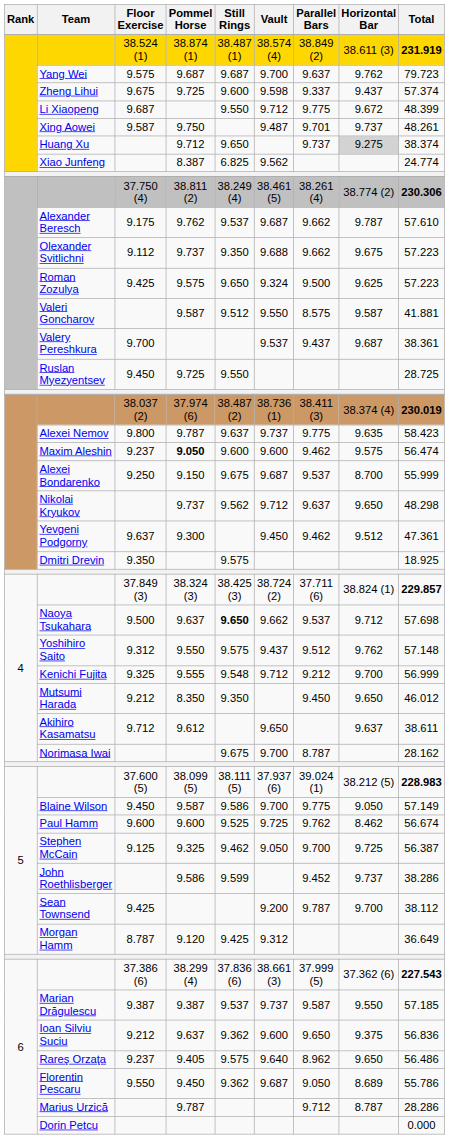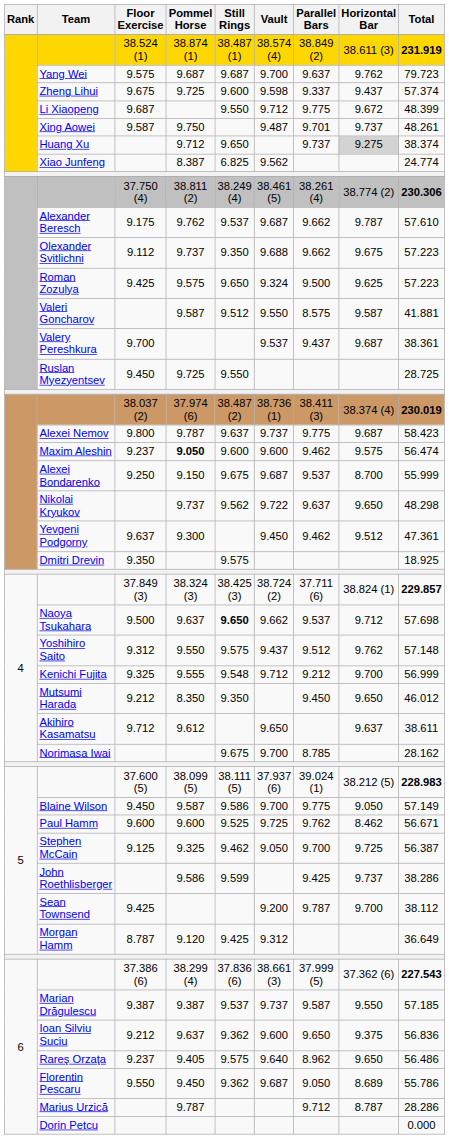Alexei Nemov | Horizontal Bar: 9.635 -> 9.687
Nikolai Kryukov | Vault: 9.712 -> 9.722
Norimasa Iwai | Parallel Bars: 8.787 -> 8.785
Paul Hamm | Total: 56.674 -> 56.671
John Roethlisberger | Parallel Bars: 9.452 -> 9.425
